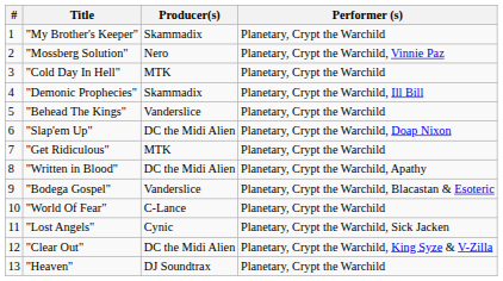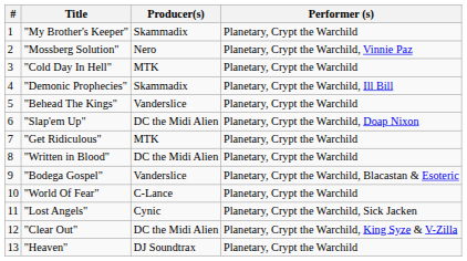"Written in Blood" | Performer (s): Planetary, Crypt the Warchild, Apathy -> Planetary, Crypt the Warchild
